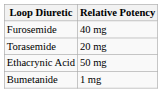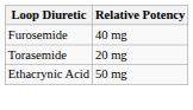- row: Bumetanide | 1 mg
